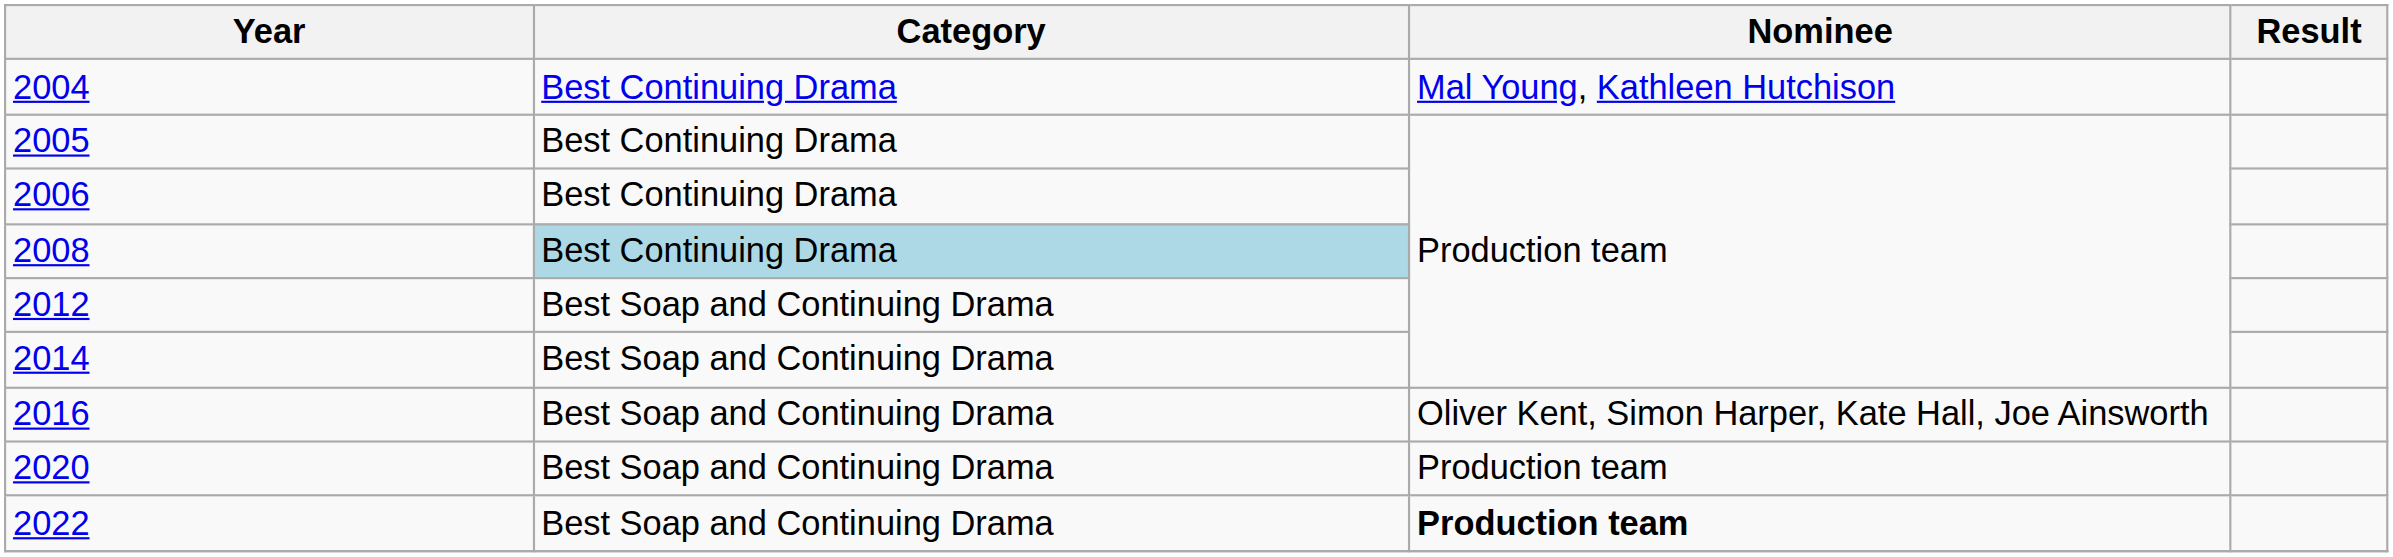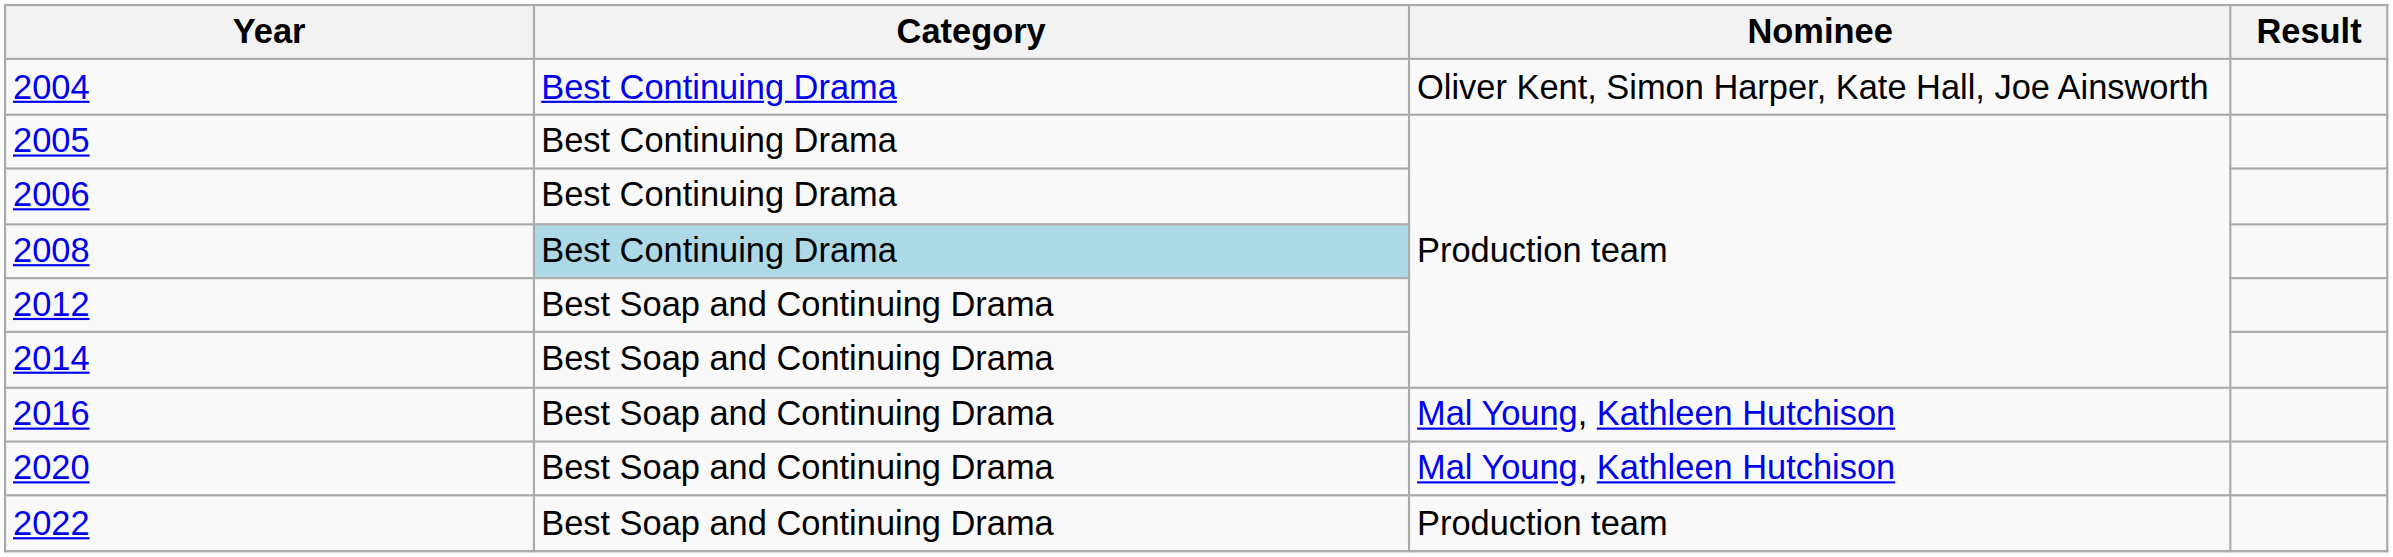2004 | Nominee: Mal Young, Kathleen Hutchison -> Oliver Kent, Simon Harper, Kate Hall, Joe Ainsworth
2016 | Nominee: Oliver Kent, Simon Harper, Kate Hall, Joe Ainsworth -> Mal Young, Kathleen Hutchison
2020 | Nominee: Production team -> Mal Young, Kathleen Hutchison
2022 | Nominee: bold -> normal
